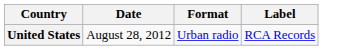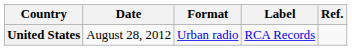+ column: Ref.
